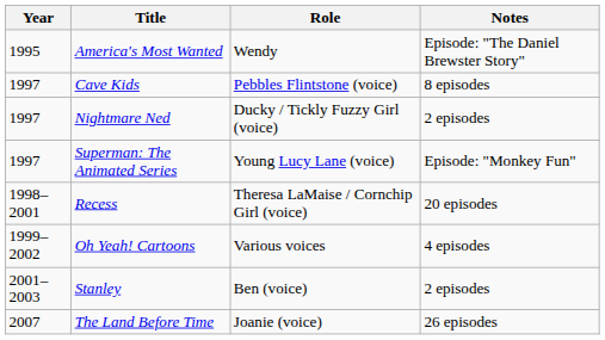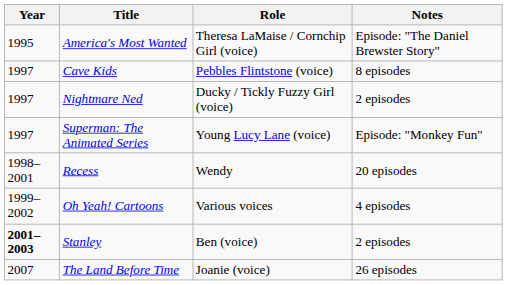America's Most Wanted | Role: Wendy -> Theresa LaMaise / Cornchip Girl (voice)
Recess | Role: Theresa LaMaise / Cornchip Girl (voice) -> Wendy
Stanley | Year: normal -> bold
